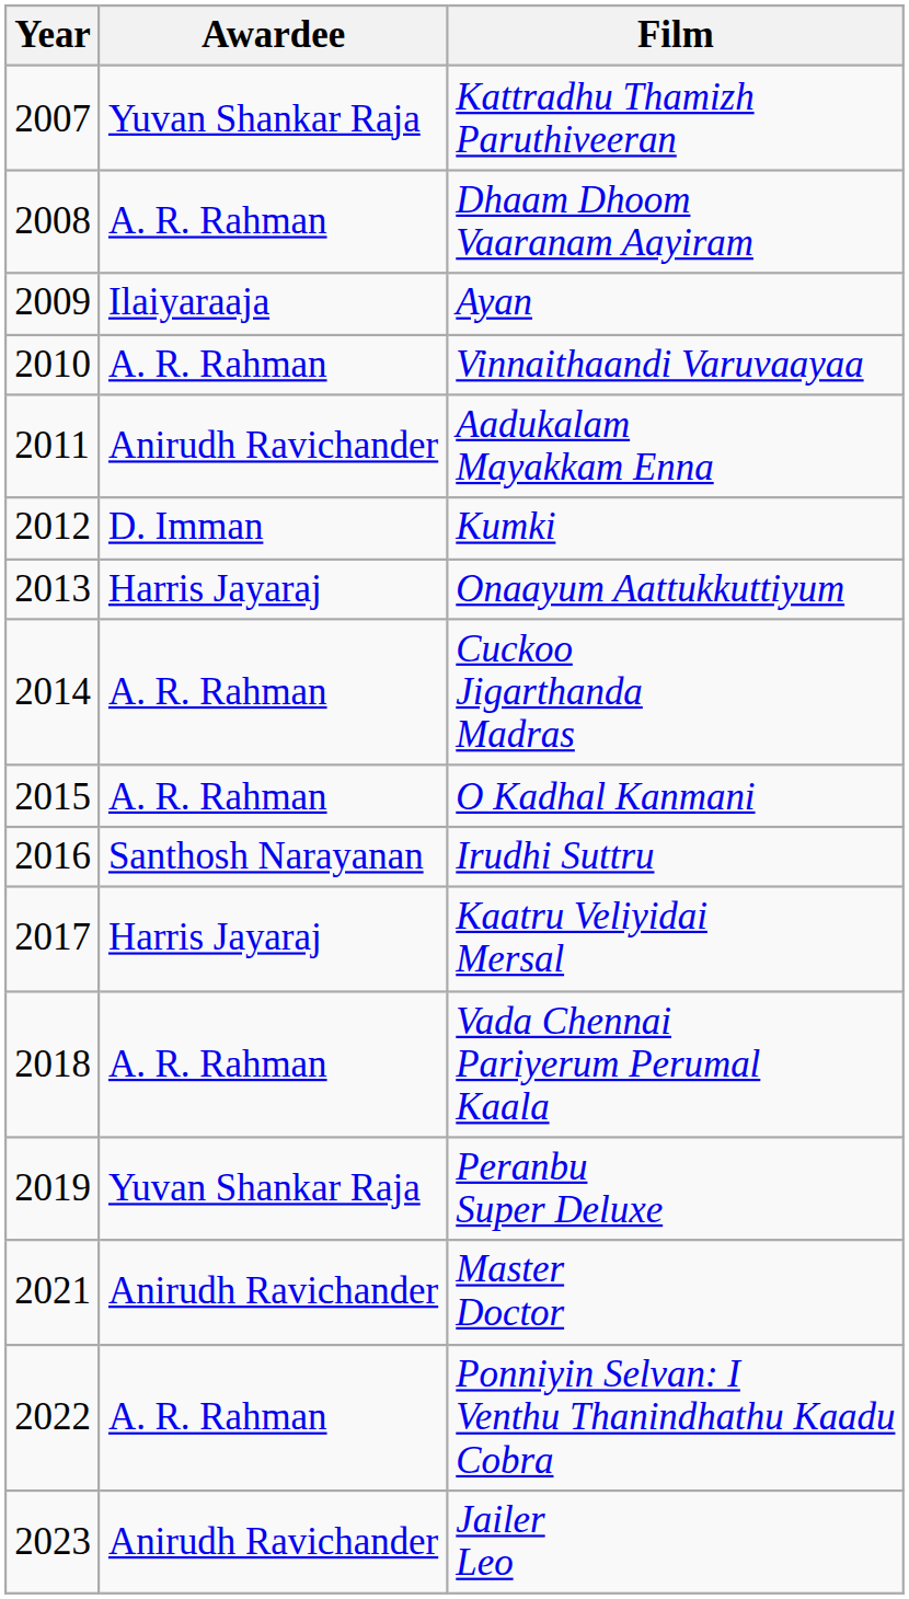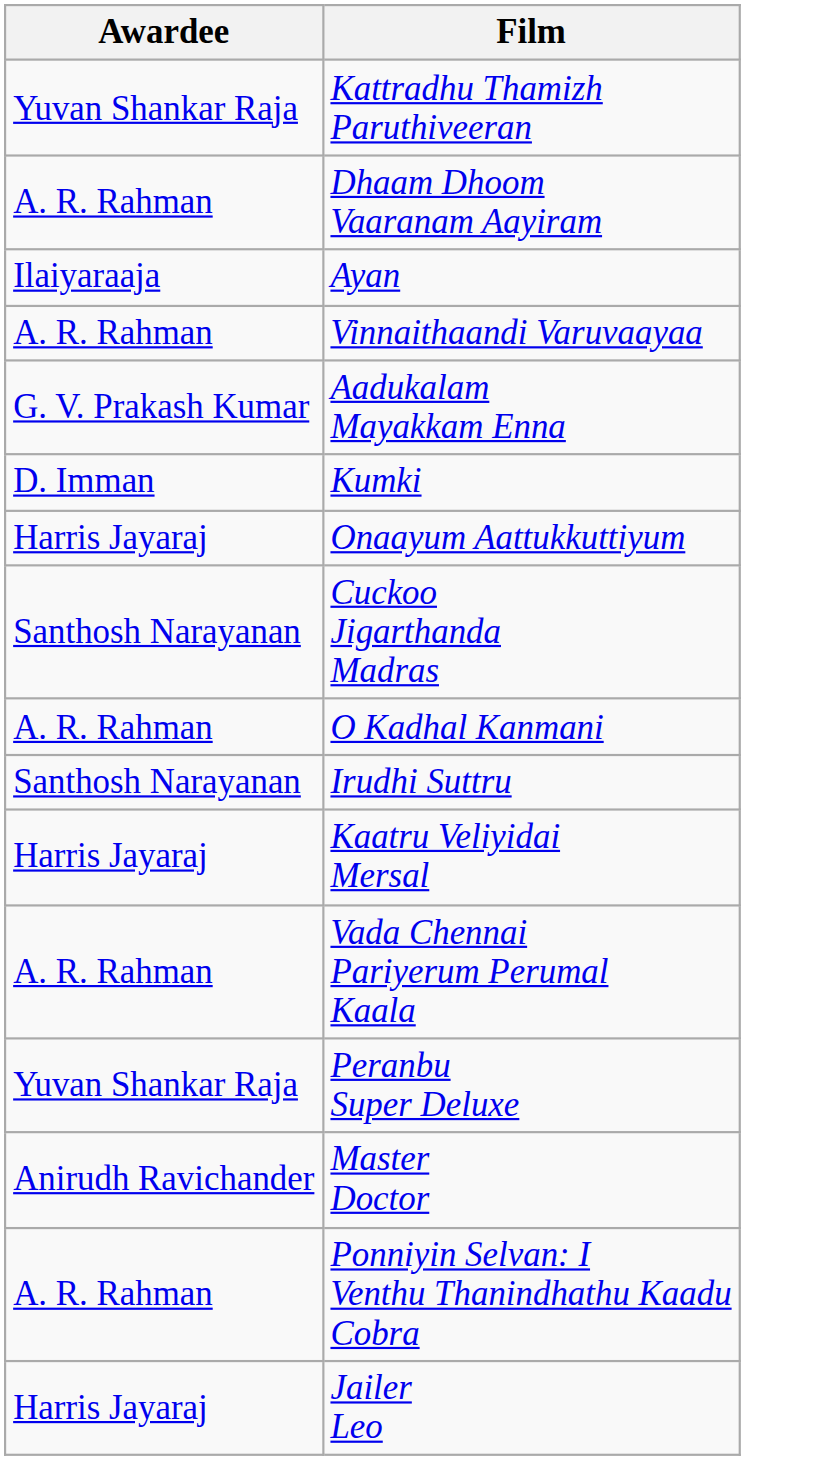- column: Year | 2007 | 2008 | 2009 | 2010 | 2011 | 2012 | 2013 | 2014 | 2015 | 2016 | 2017 | 2018 | 2019 | 2021 | 2022 | 2023
Aadukalam Mayakkam Enna | Awardee: Anirudh Ravichander -> G. V. Prakash Kumar
Cuckoo Jigarthanda Madras | Awardee: A. R. Rahman -> Santhosh Narayanan
Jailer Leo | Awardee: Anirudh Ravichander -> Harris Jayaraj
